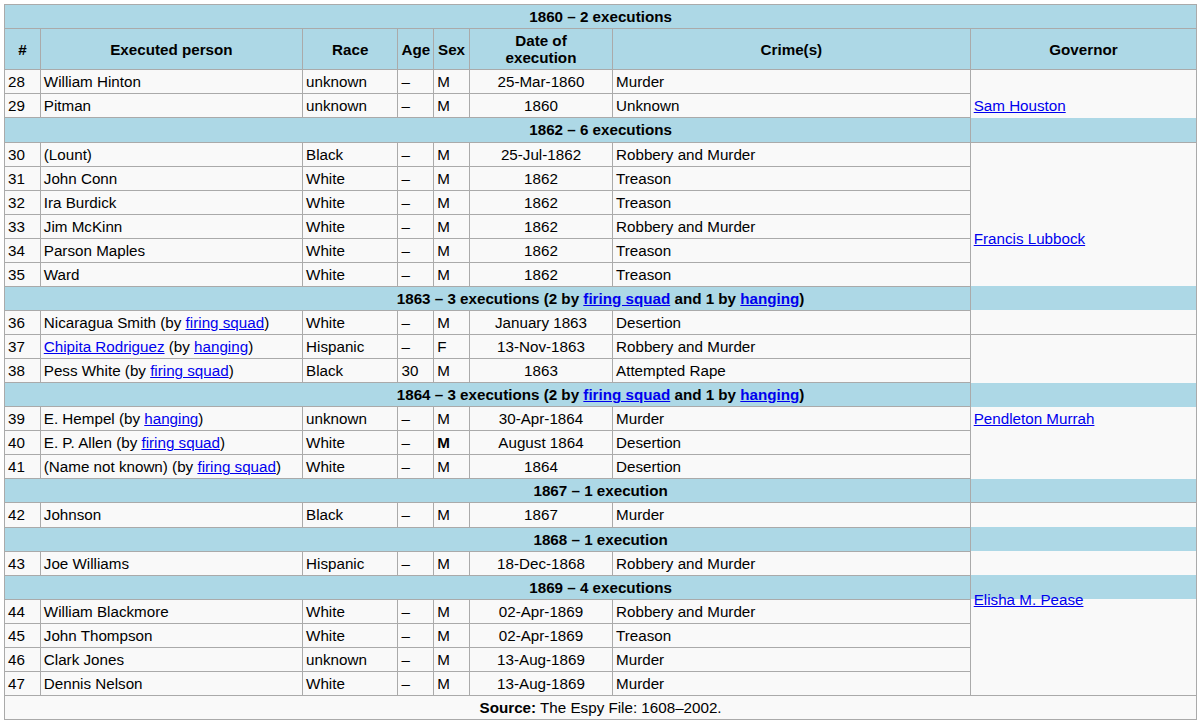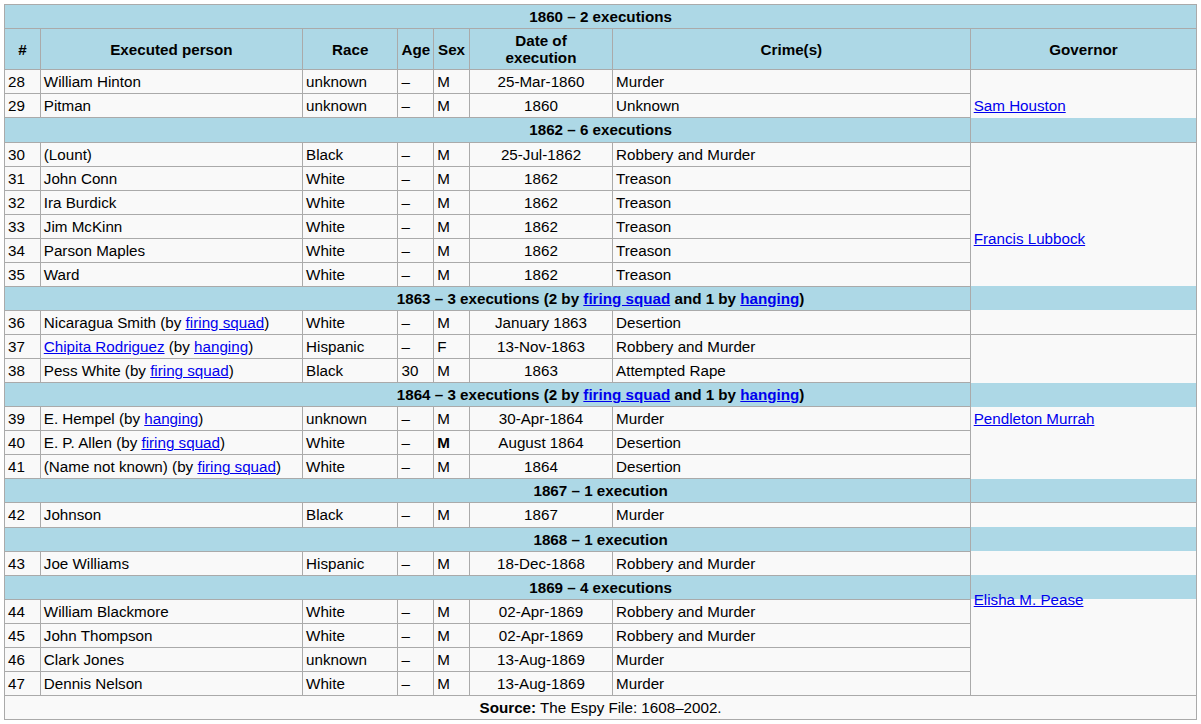Jim McKinn | Crime(s): Robbery and Murder -> Treason
John Thompson | Crime(s): Treason -> Robbery and Murder
